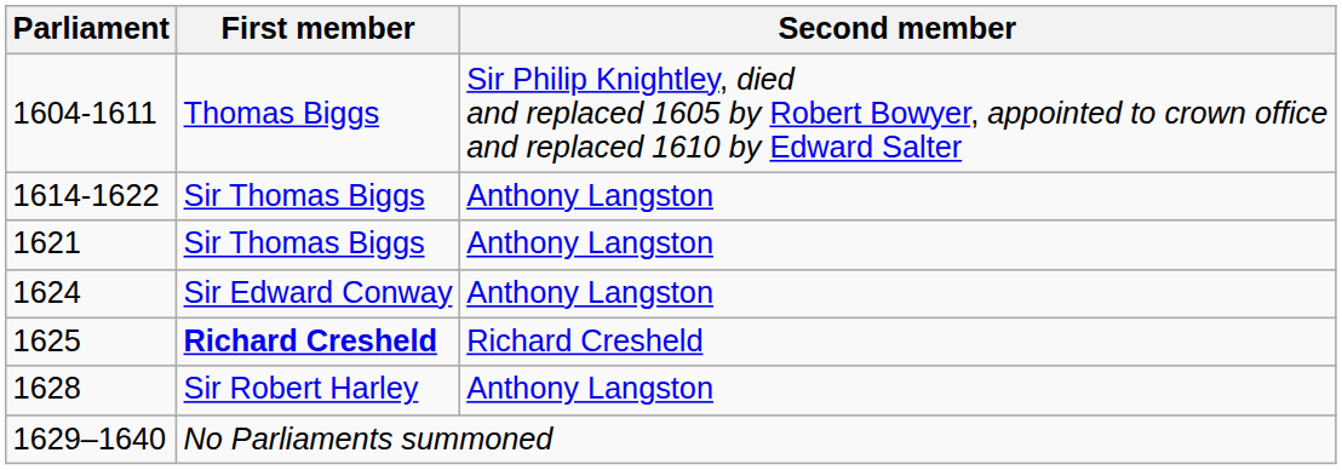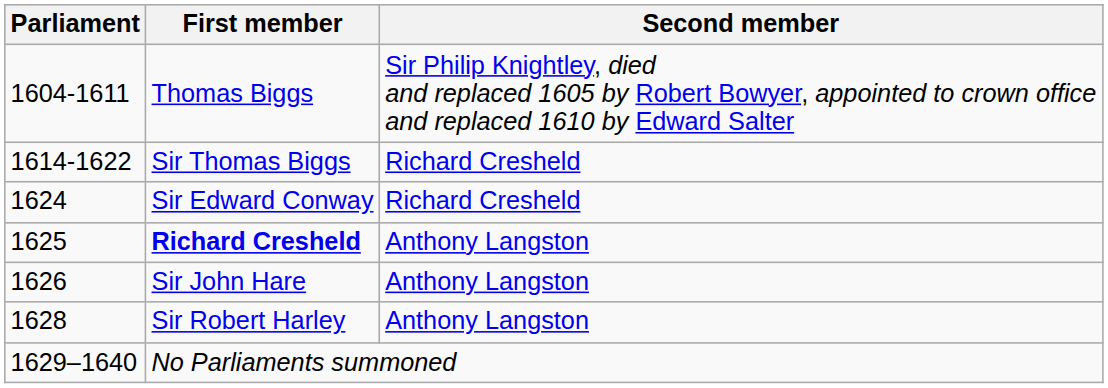1614-1622 | Second member: Anthony Langston -> Richard Cresheld
- row: 1621 | Sir Thomas Biggs | Anthony Langston
1624 | Second member: Anthony Langston -> Richard Cresheld
1625 | Second member: Richard Cresheld -> Anthony Langston
+ row: 1626 | Sir John Hare | Anthony Langston
